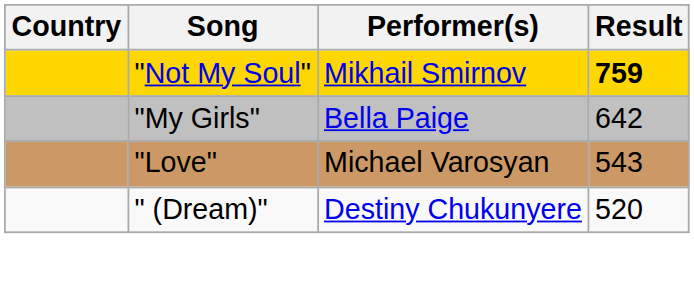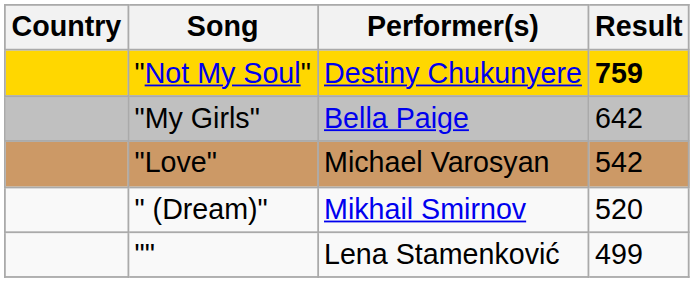"Not My Soul" | Performer(s): Mikhail Smirnov -> Destiny Chukunyere
"Love" | Result: 543 -> 542
" (Dream)" | Performer(s): Destiny Chukunyere -> Mikhail Smirnov
+ row: "" | Lena Stamenković | 499
